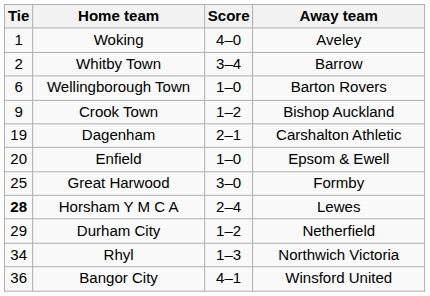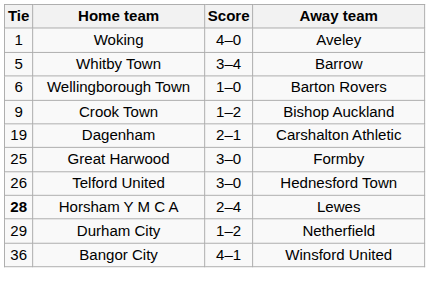Whitby Town | Tie: 2 -> 5
- row: 20 | Enfield | 1–0 | Epsom & Ewell
+ row: 26 | Telford United | 3–0 | Hednesford Town
- row: 34 | Rhyl | 1–3 | Northwich Victoria
